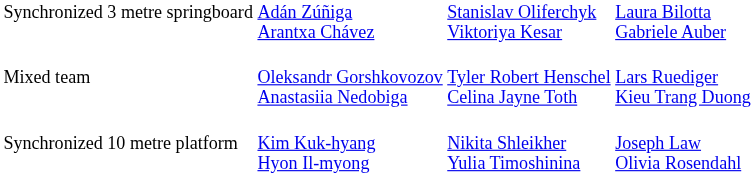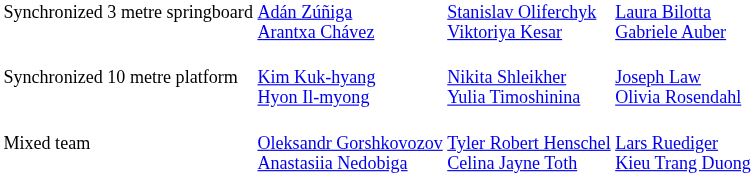rows swapped: Synchronized 10 metre platform <-> Mixed team
